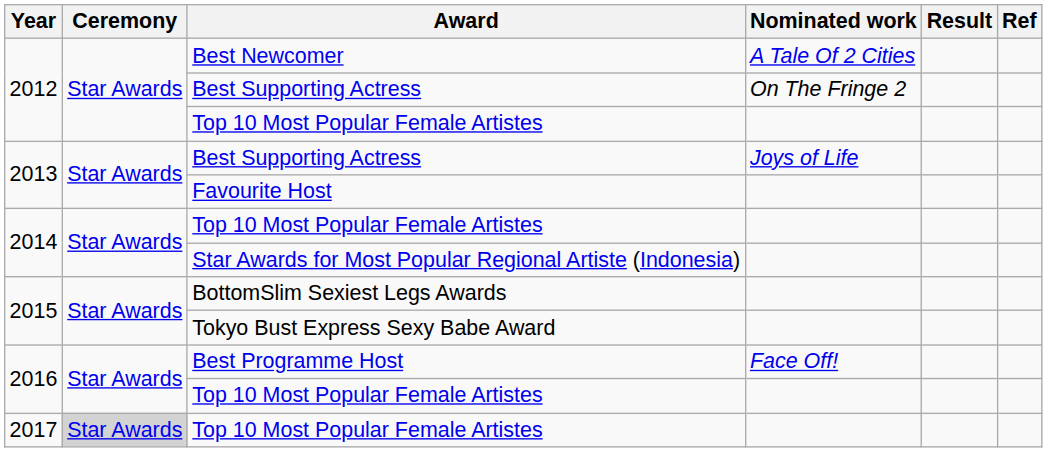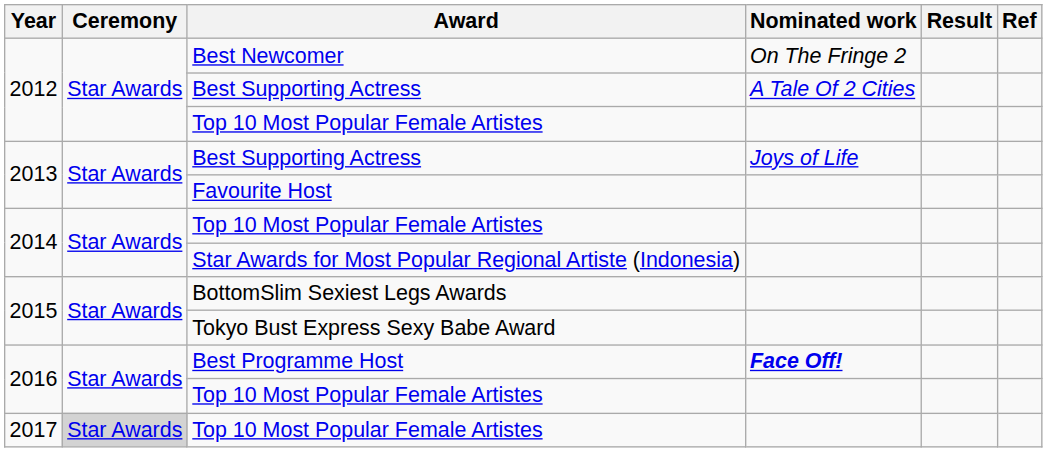Best Newcomer | Nominated work: A Tale Of 2 Cities -> On The Fringe 2
2012 / Best Supporting Actress | Nominated work: On The Fringe 2 -> A Tale Of 2 Cities
Best Programme Host | Nominated work: normal -> bold
